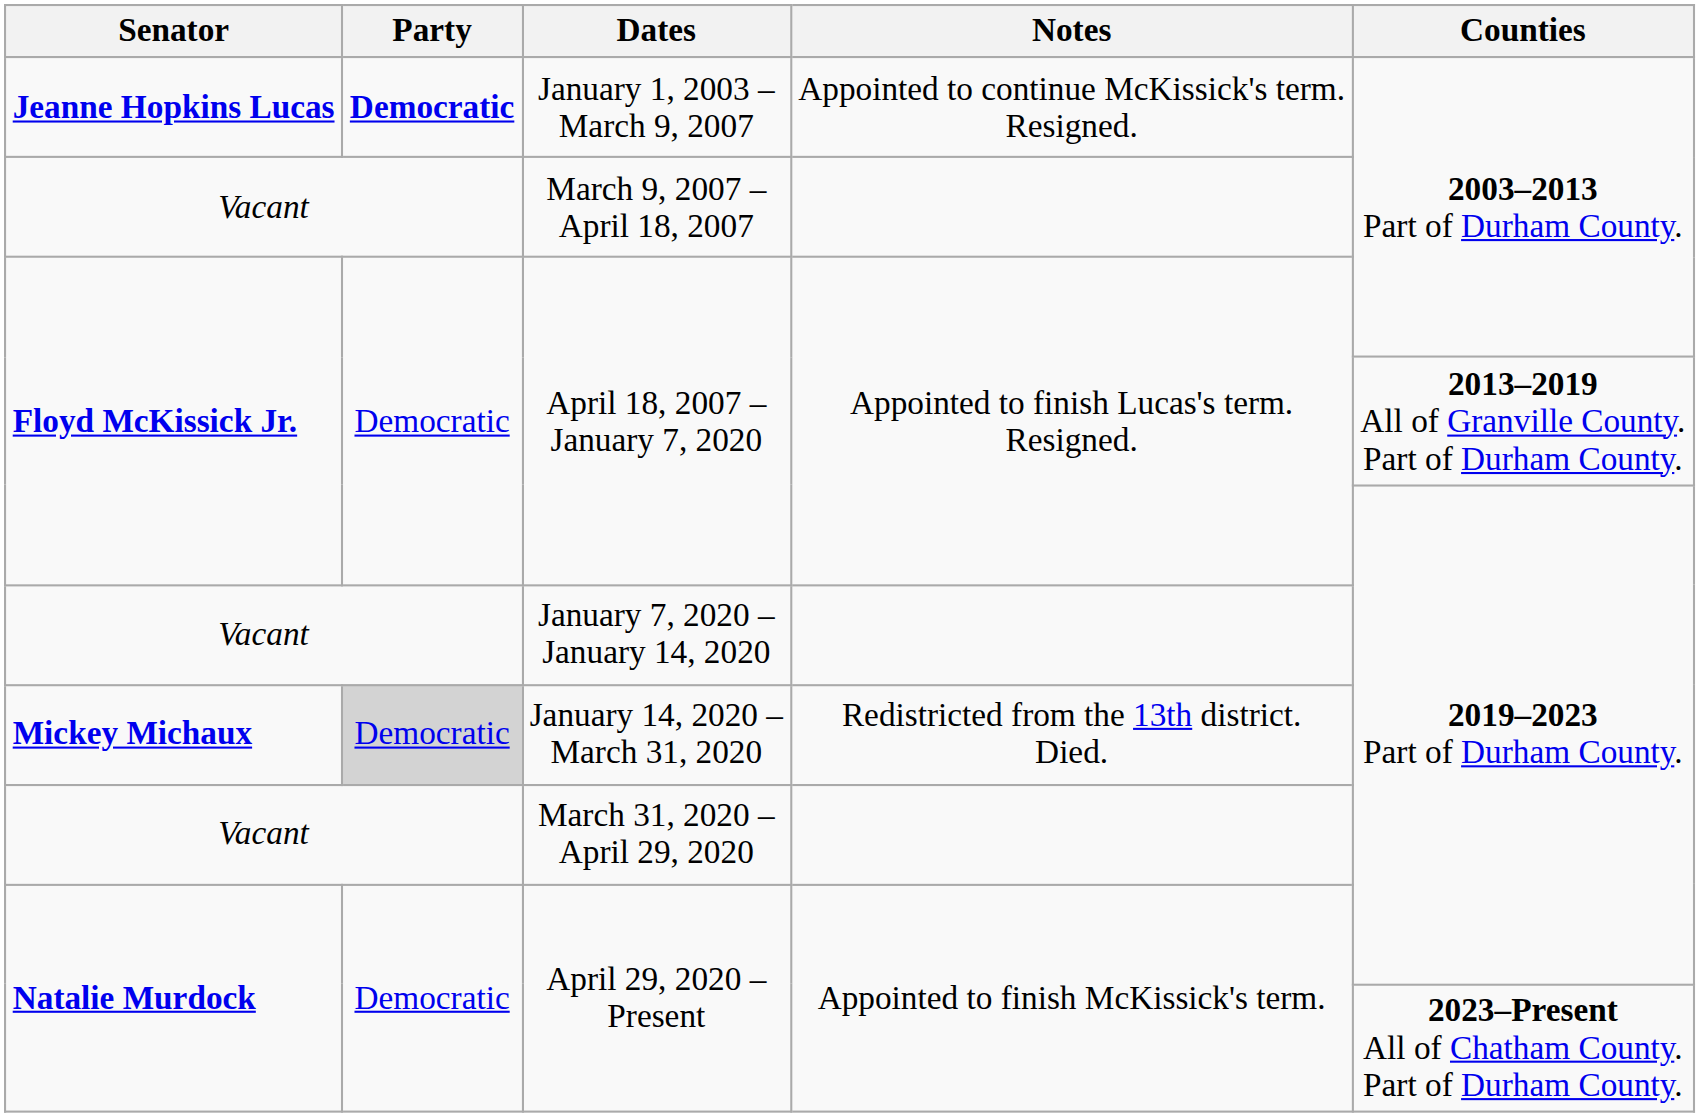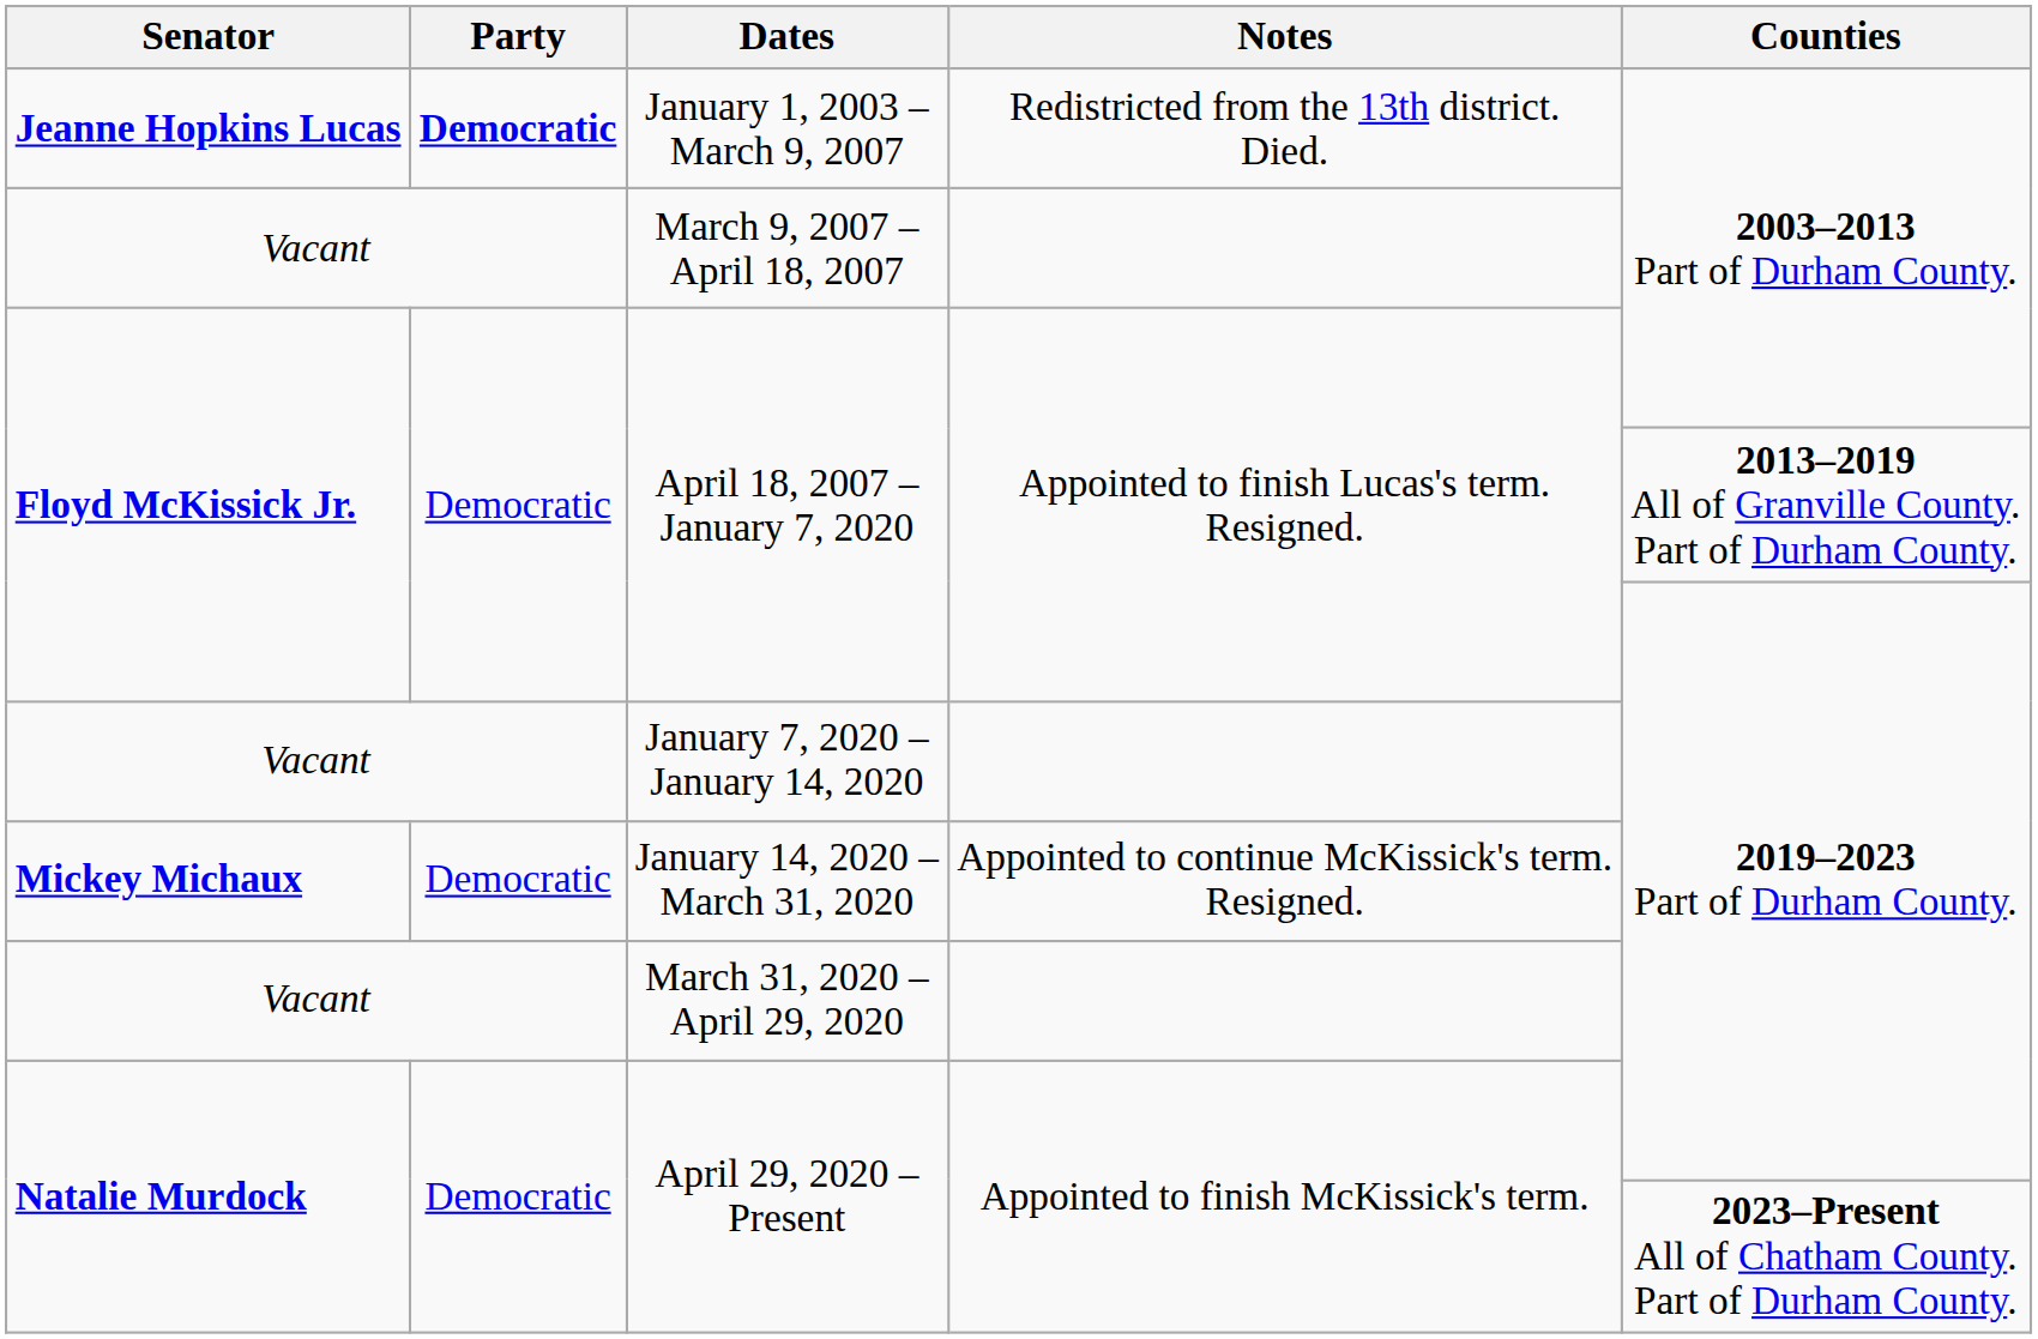January 1, 2003 – March 9, 2007 | Notes: Appointed to continue McKissick's term. Resigned. -> Redistricted from the 13th district. Died.
January 14, 2020 – March 31, 2020 | Party: lightgrey background -> no background
January 14, 2020 – March 31, 2020 | Notes: Redistricted from the 13th district. Died. -> Appointed to continue McKissick's term. Resigned.
